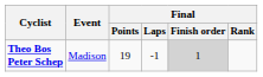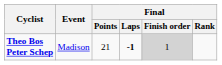Theo Bos Peter Schep | Final / Points: 19 -> 21
Theo Bos Peter Schep | Final / Laps: normal -> bold
